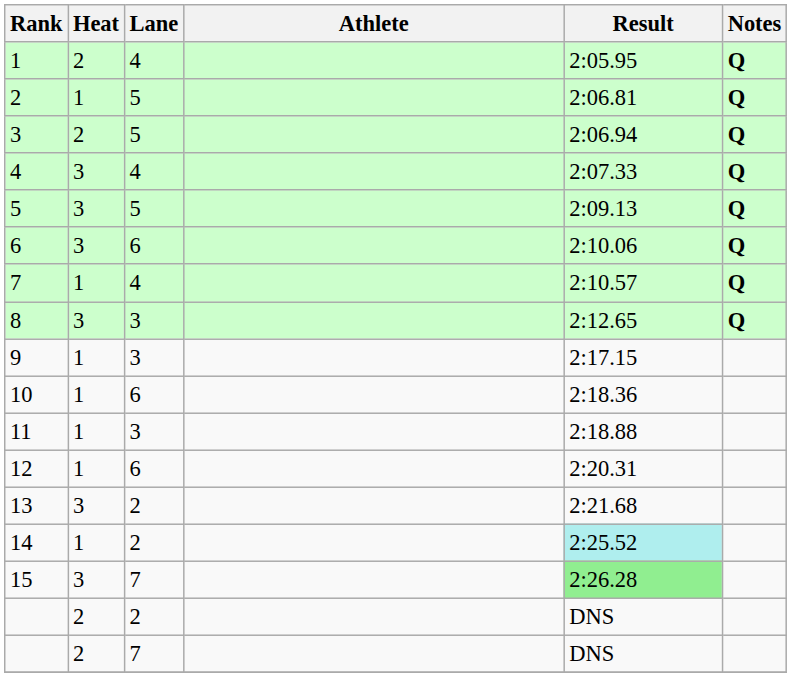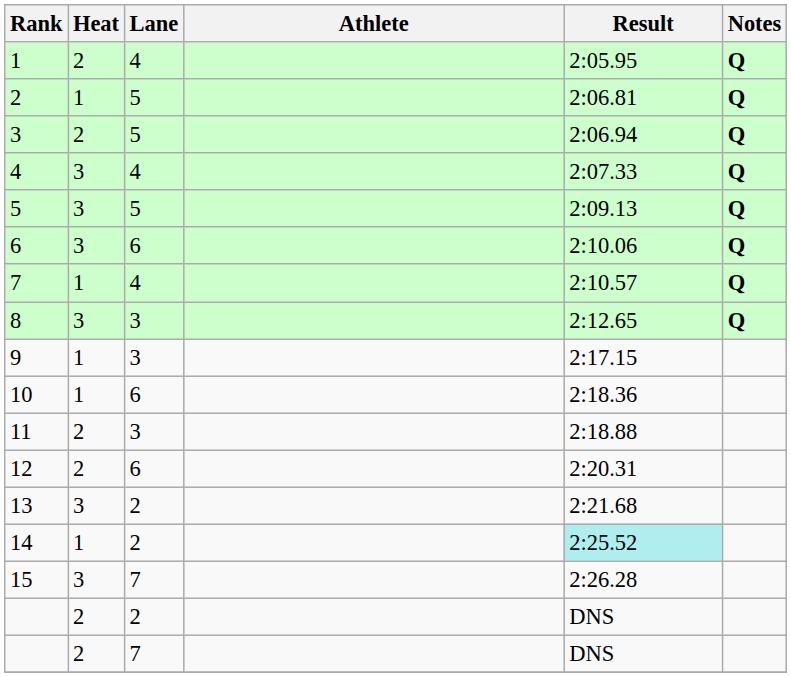11 | Heat: 1 -> 2
12 | Heat: 1 -> 2
15 | Result: lightgreen background -> no background
